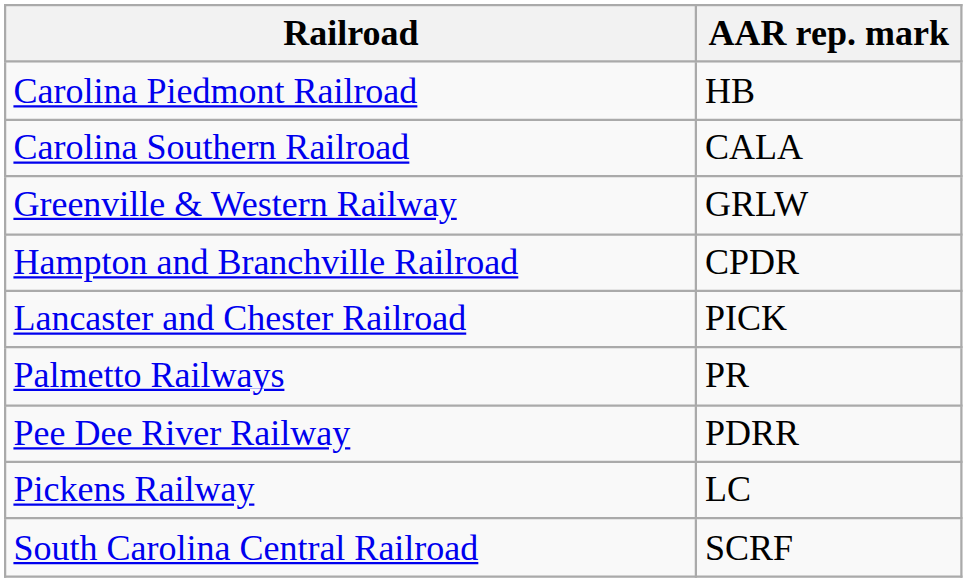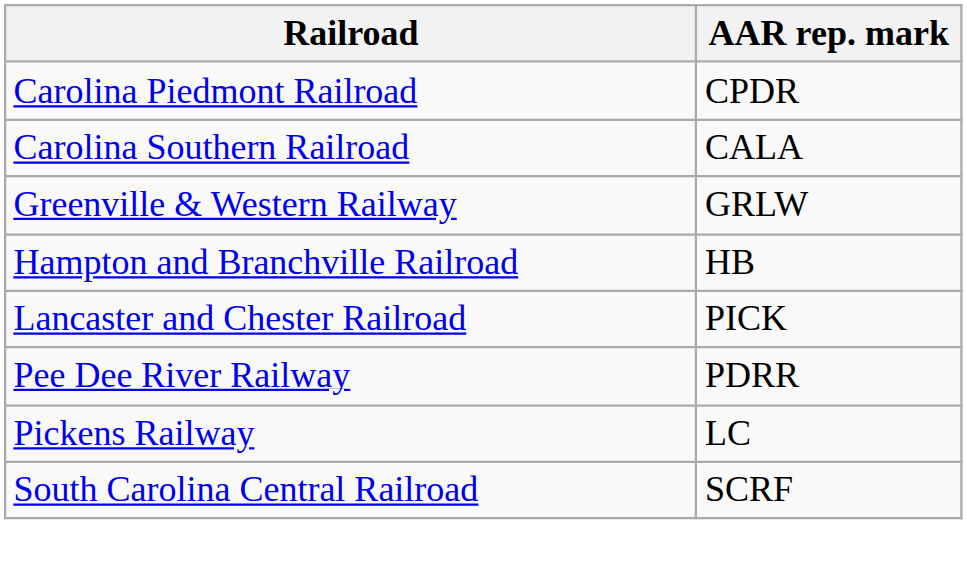Carolina Piedmont Railroad | AAR rep. mark: HB -> CPDR
Hampton and Branchville Railroad | AAR rep. mark: CPDR -> HB
- row: Palmetto Railways | PR
